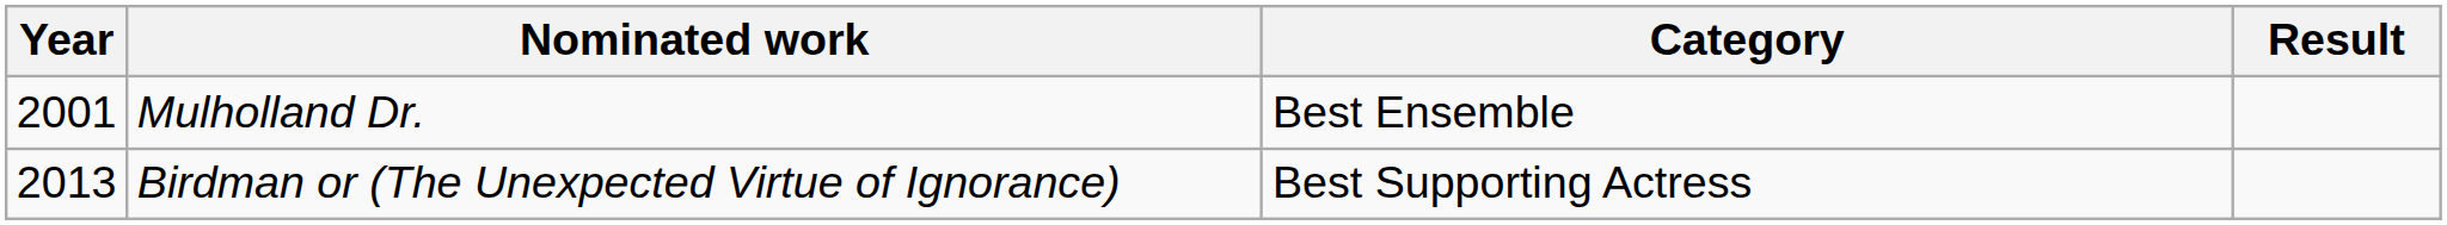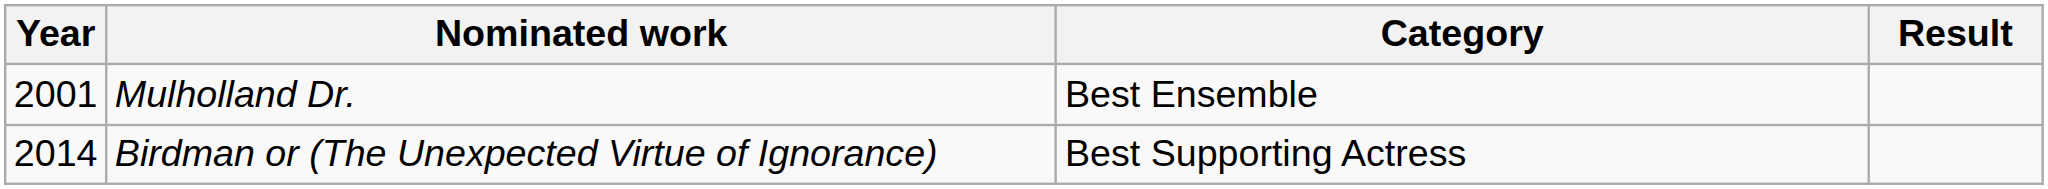Birdman or (The Unexpected Virtue of Ignorance) | Year: 2013 -> 2014
